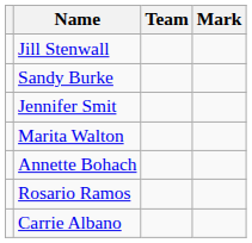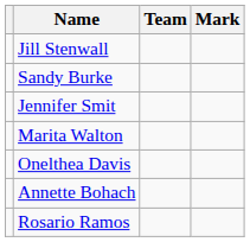+ row: Onelthea Davis
- row: Carrie Albano
